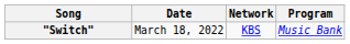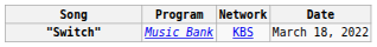columns swapped: Program <-> Date
